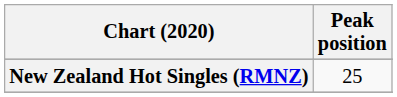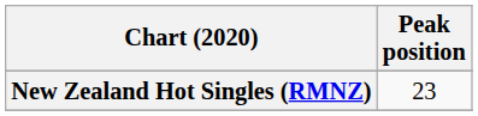New Zealand Hot Singles (RMNZ) | Peak position: 25 -> 23
